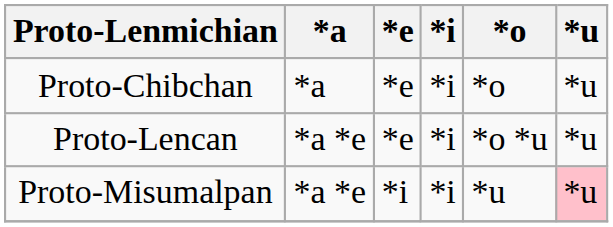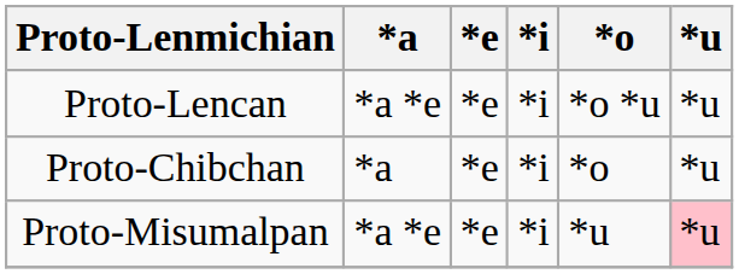rows swapped: Proto-Chibchan <-> Proto-Lencan
Proto-Misumalpan | *e: *i -> *e
